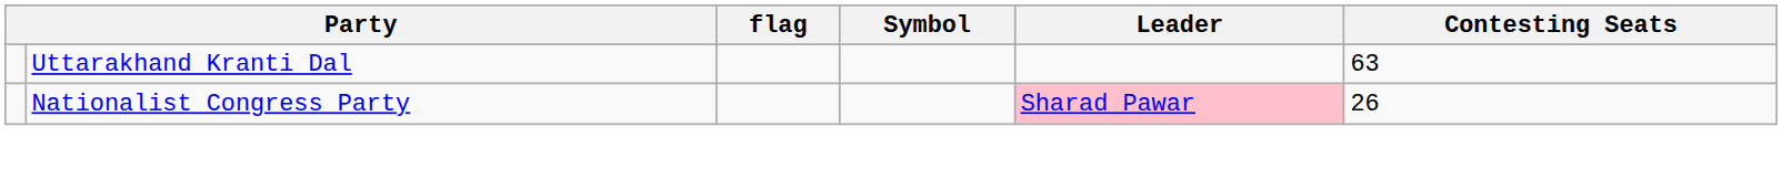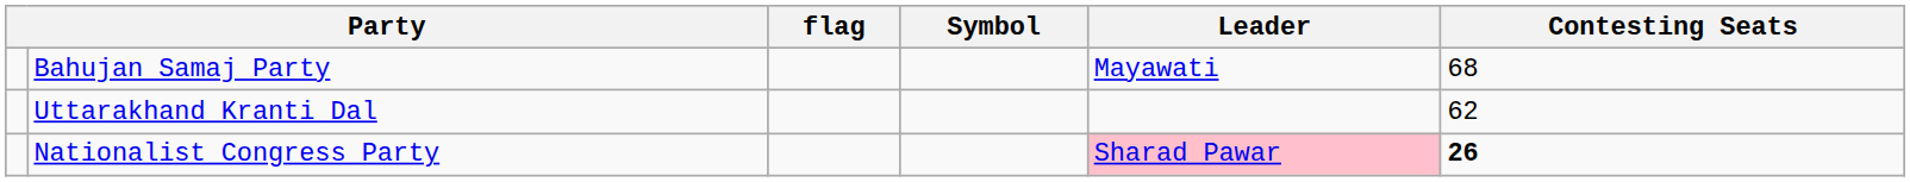+ row: Bahujan Samaj Party | Mayawati | 68
Uttarakhand Kranti Dal | Contesting Seats: 63 -> 62
Nationalist Congress Party | Contesting Seats: normal -> bold
